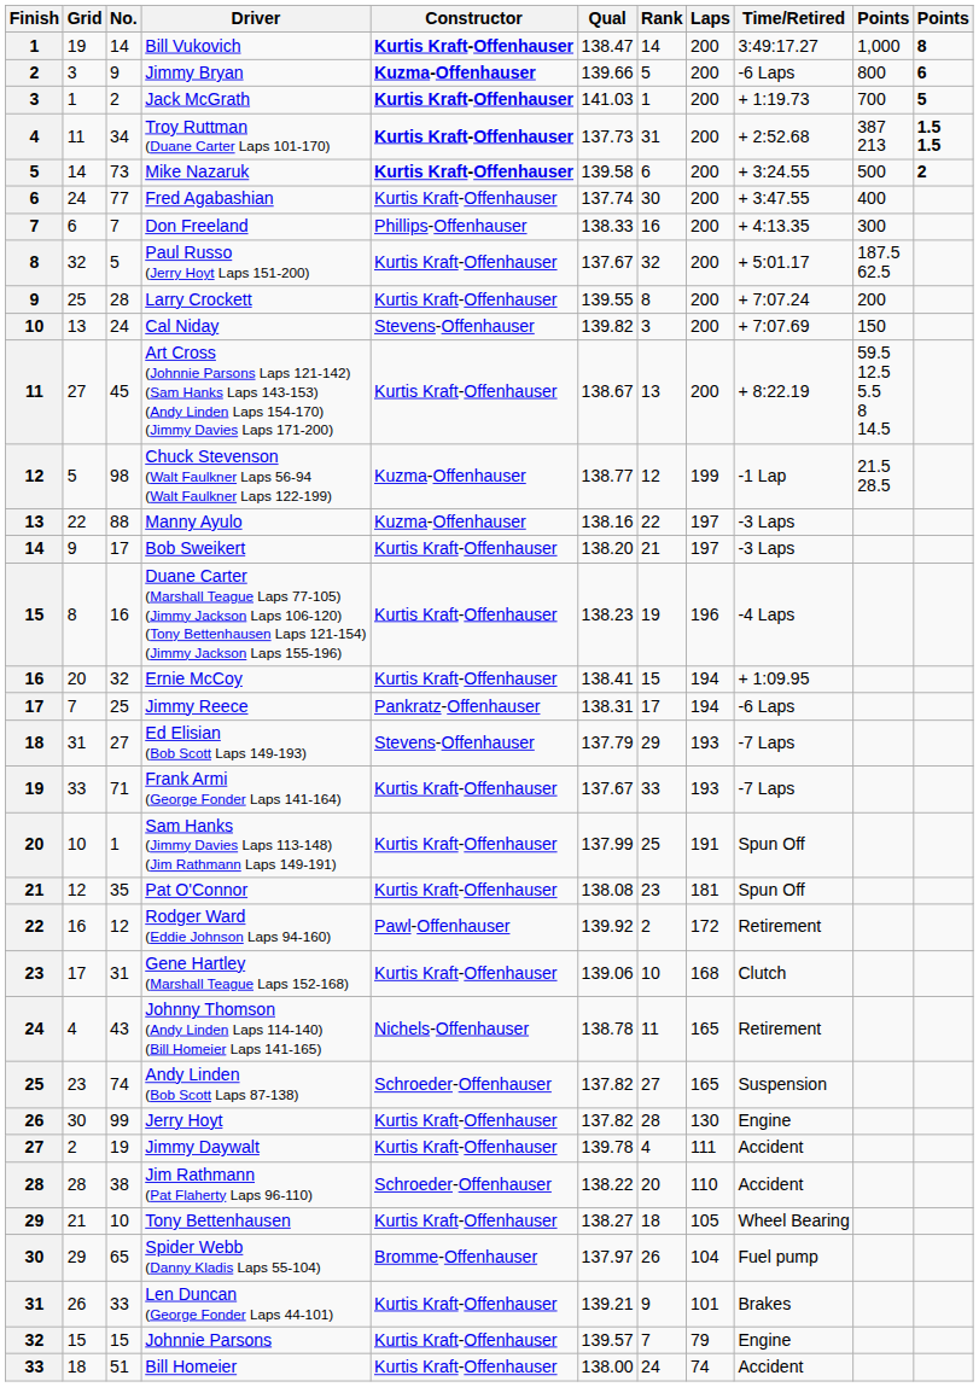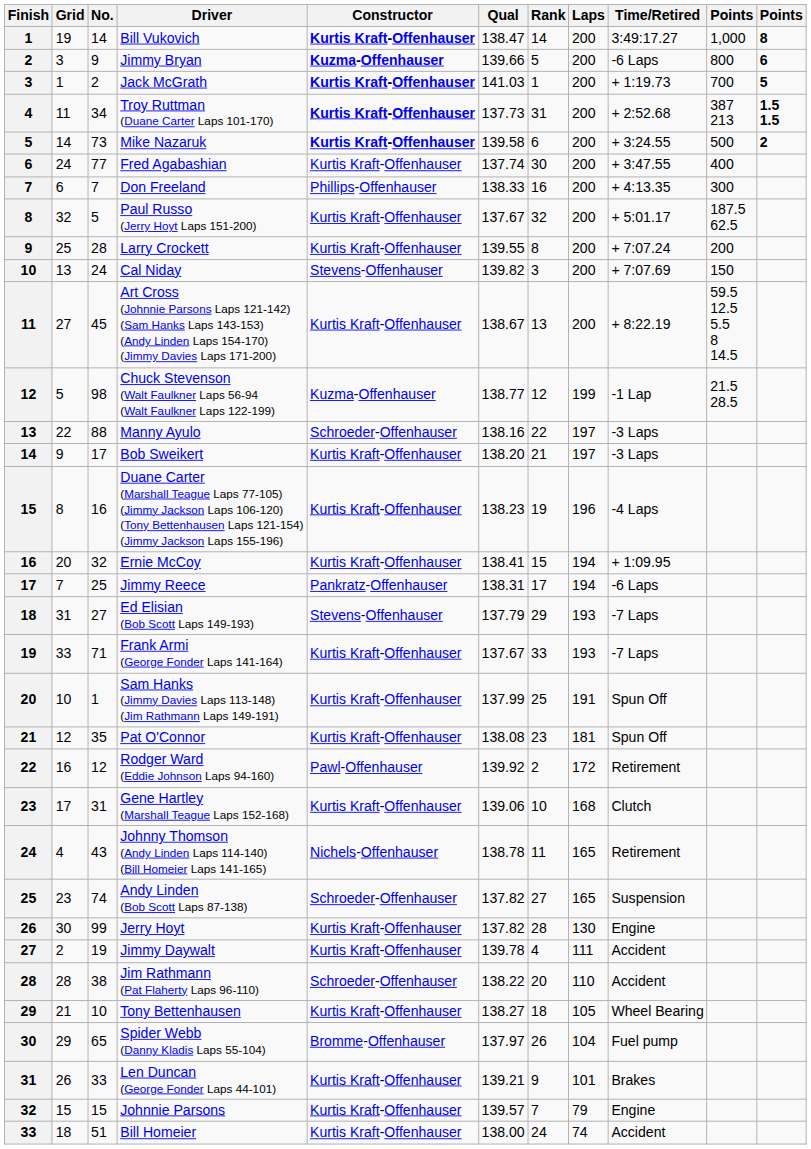Manny Ayulo | Constructor: Kuzma-Offenhauser -> Schroeder-Offenhauser
